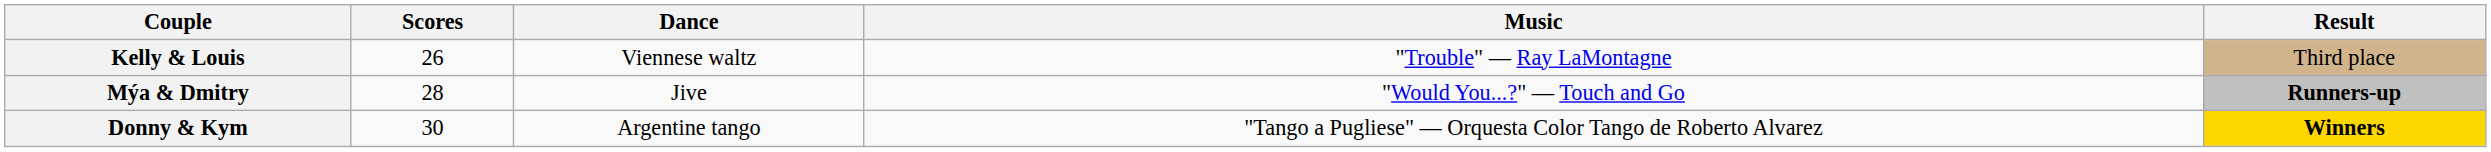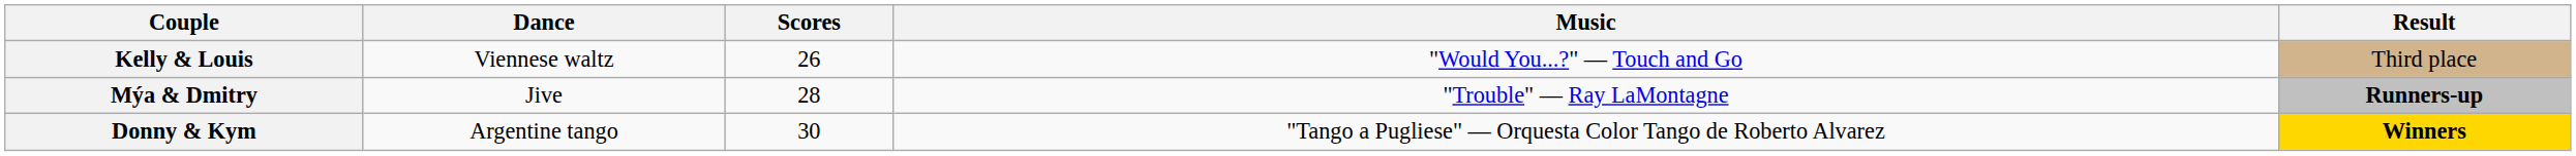columns swapped: Scores <-> Dance
Kelly & Louis | Music: "Trouble" — Ray LaMontagne -> "Would You...?" — Touch and Go
Mýa & Dmitry | Music: "Would You...?" — Touch and Go -> "Trouble" — Ray LaMontagne
